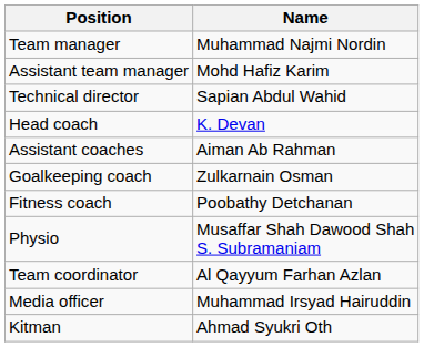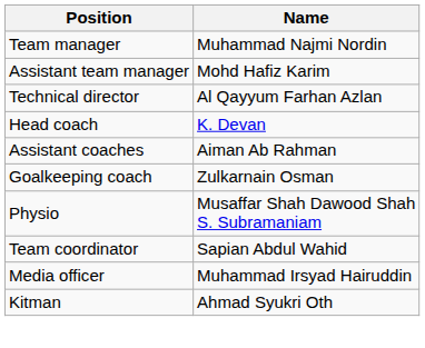Technical director | Name: Sapian Abdul Wahid -> Al Qayyum Farhan Azlan
- row: Fitness coach | Poobathy Detchanan
Team coordinator | Name: Al Qayyum Farhan Azlan -> Sapian Abdul Wahid
